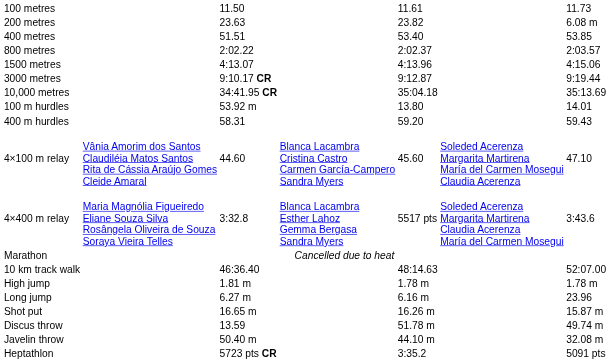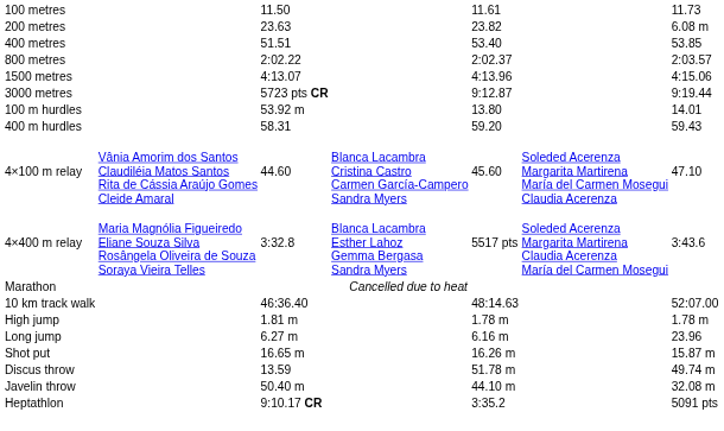3000 metres | column 3: 9:10.17 CR -> 5723 pts CR
- row: 10,000 metres | 34:41.95 CR | 35:04.18 | 35:13.69
Heptathlon | column 3: 5723 pts CR -> 9:10.17 CR
